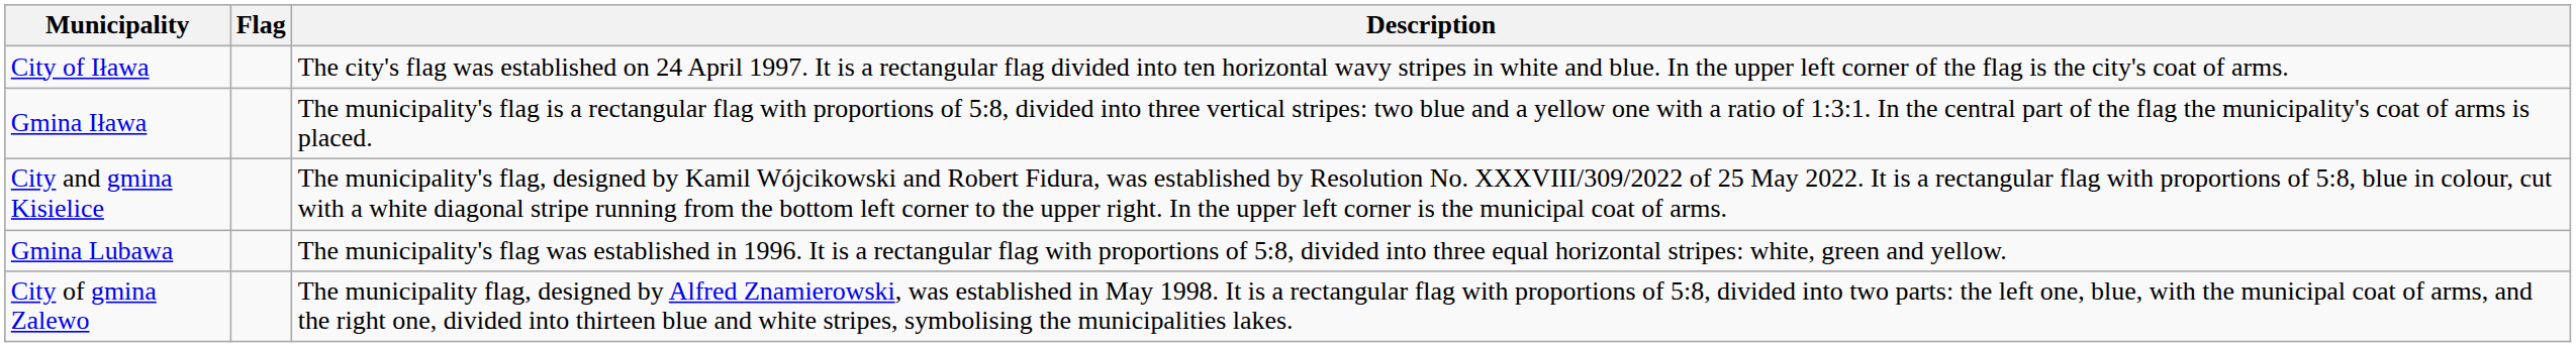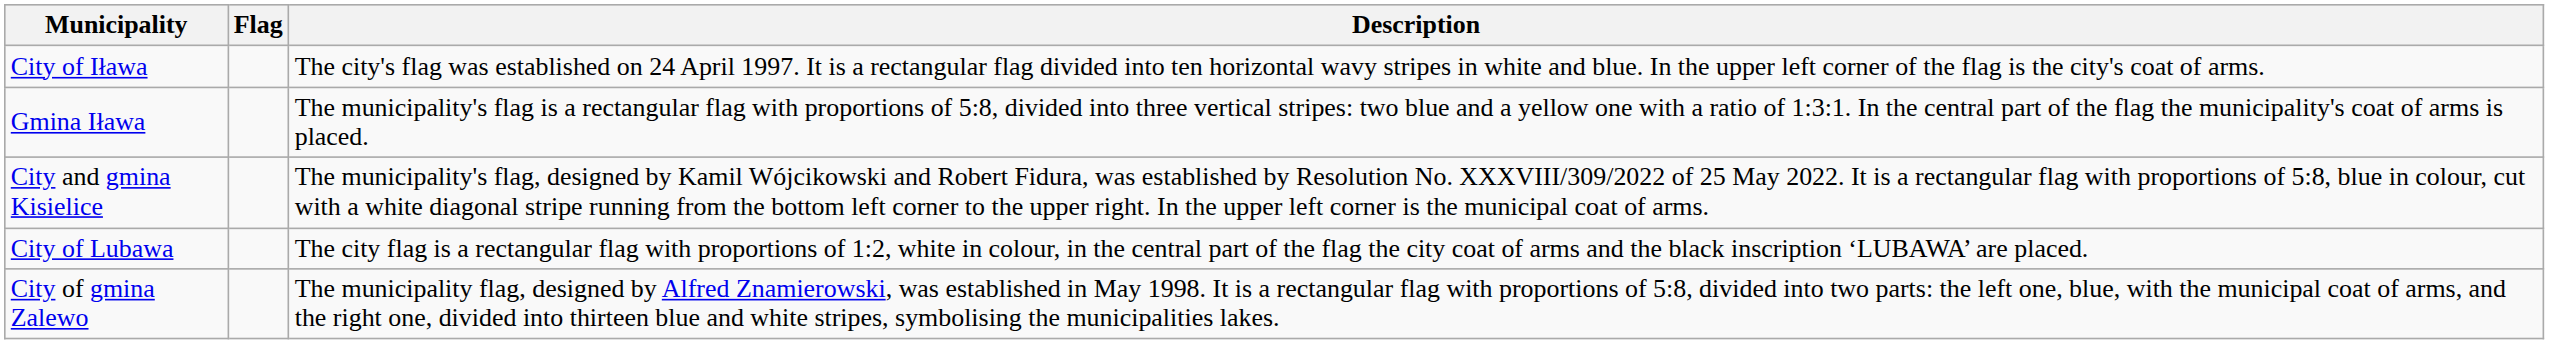+ row: City of Lubawa | The city flag is a rectangular flag with proportions of 1:2, white in colour, in the central part of the flag the city coat of arms and the black inscription ‘LUBAWA’ are placed.
- row: Gmina Lubawa | The municipality's flag was established in 1996. It is a rectangular flag with proportions of 5:8, divided into three equal horizontal stripes: white, green and yellow.
